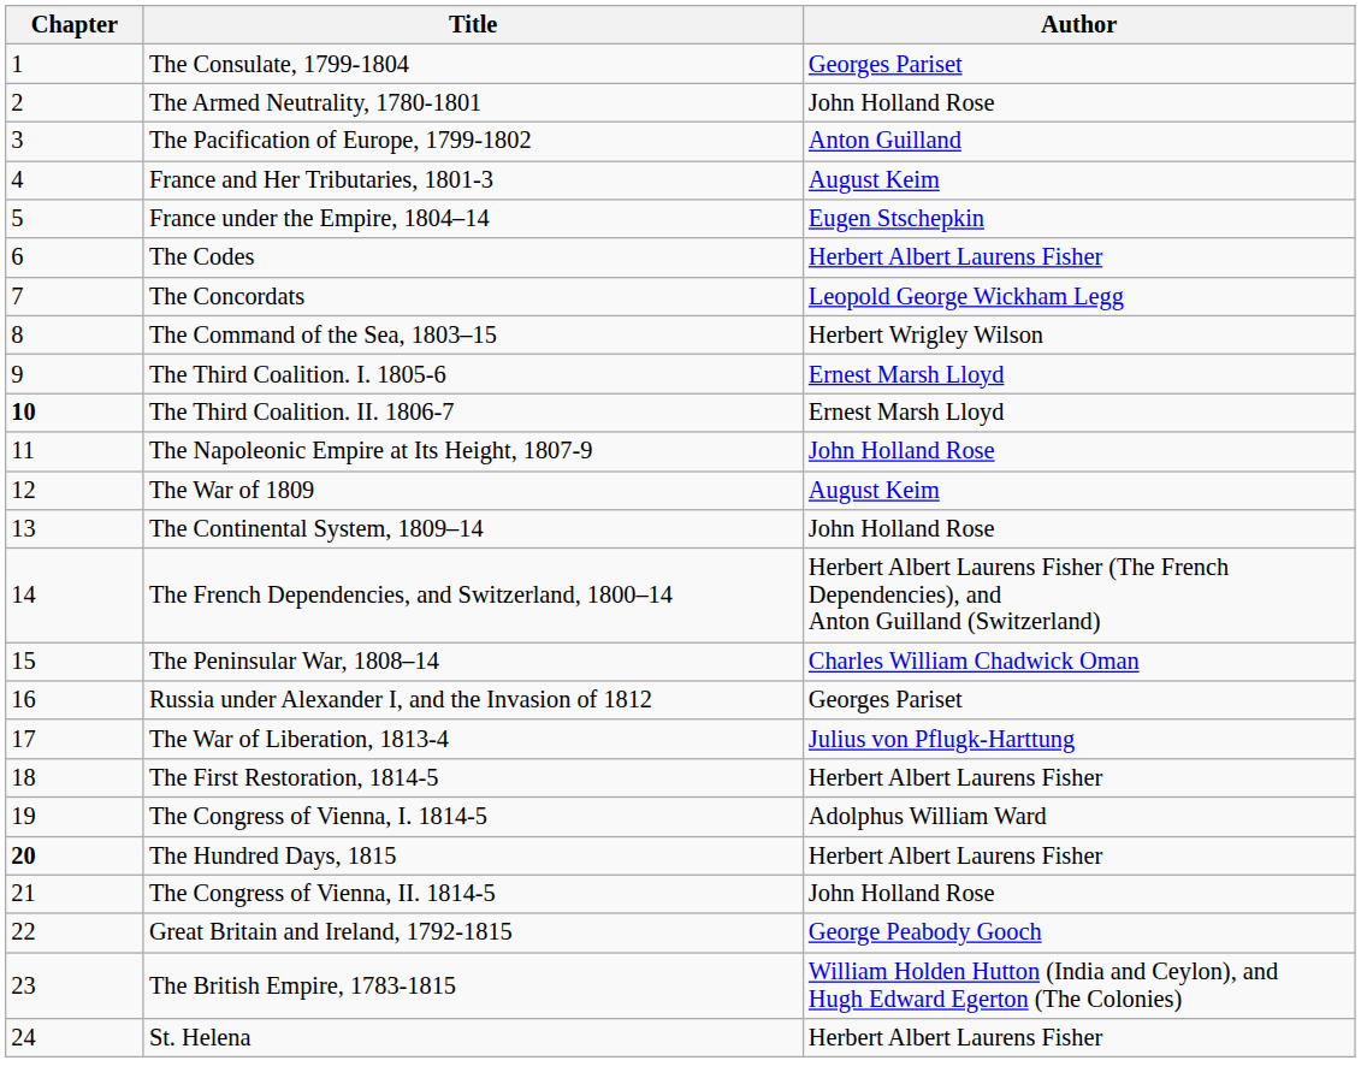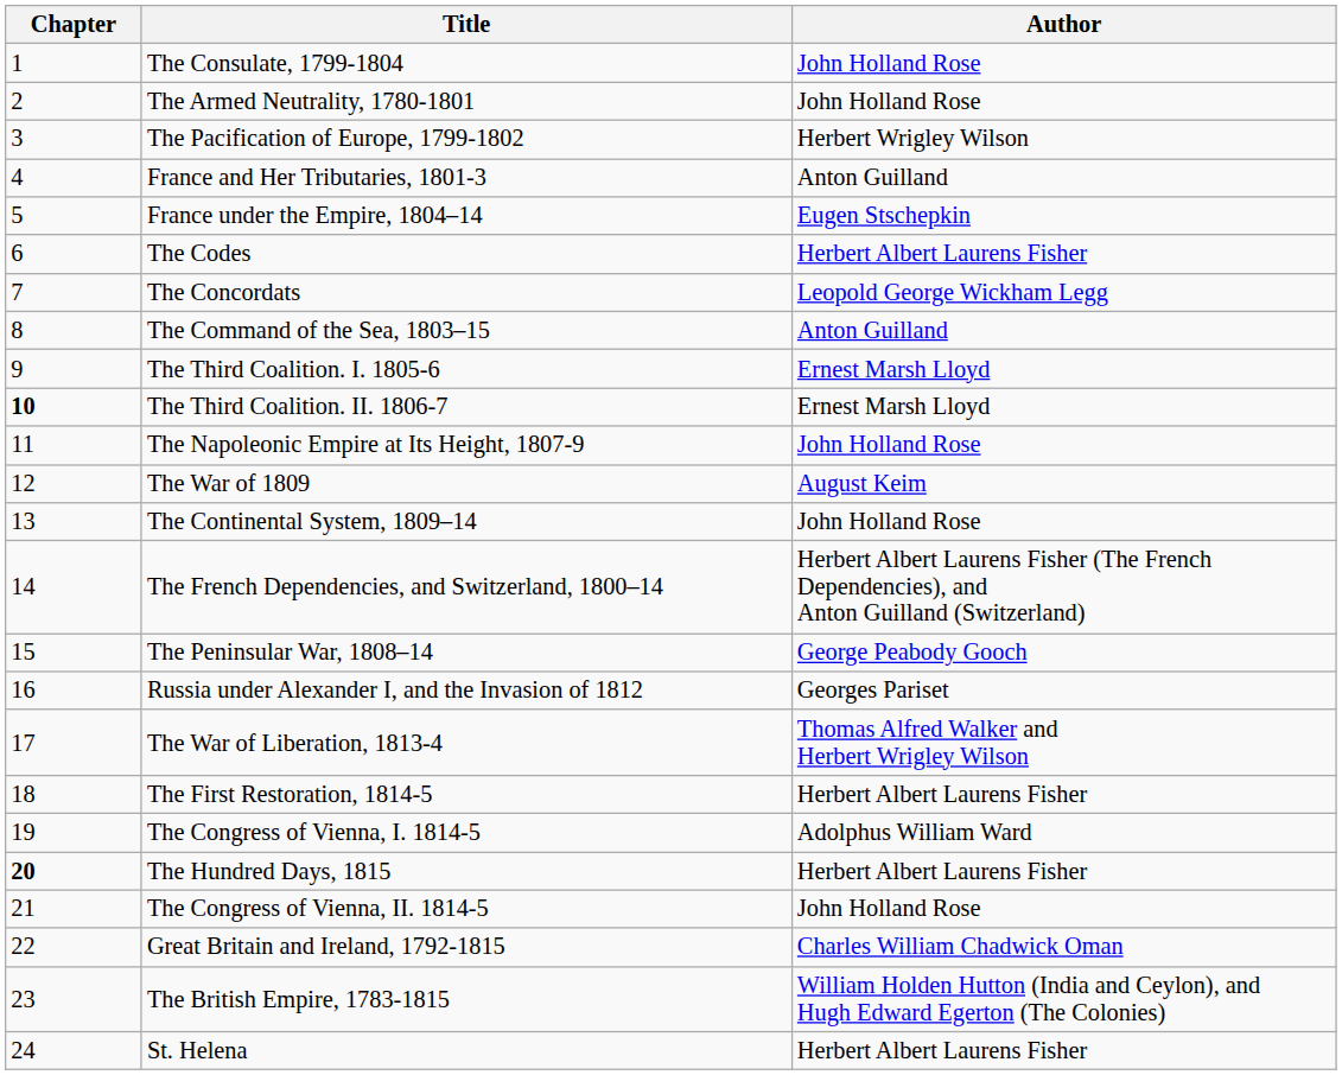The Consulate, 1799-1804 | Author: Georges Pariset -> John Holland Rose
The Pacification of Europe, 1799-1802 | Author: Anton Guilland -> Herbert Wrigley Wilson
France and Her Tributaries, 1801-3 | Author: August Keim -> Anton Guilland
The Command of the Sea, 1803–15 | Author: Herbert Wrigley Wilson -> Anton Guilland
The Peninsular War, 1808–14 | Author: Charles William Chadwick Oman -> George Peabody Gooch
The War of Liberation, 1813-4 | Author: Julius von Pflugk-Harttung -> Thomas Alfred Walker and Herbert Wrigley Wilson
Great Britain and Ireland, 1792-1815 | Author: George Peabody Gooch -> Charles William Chadwick Oman
